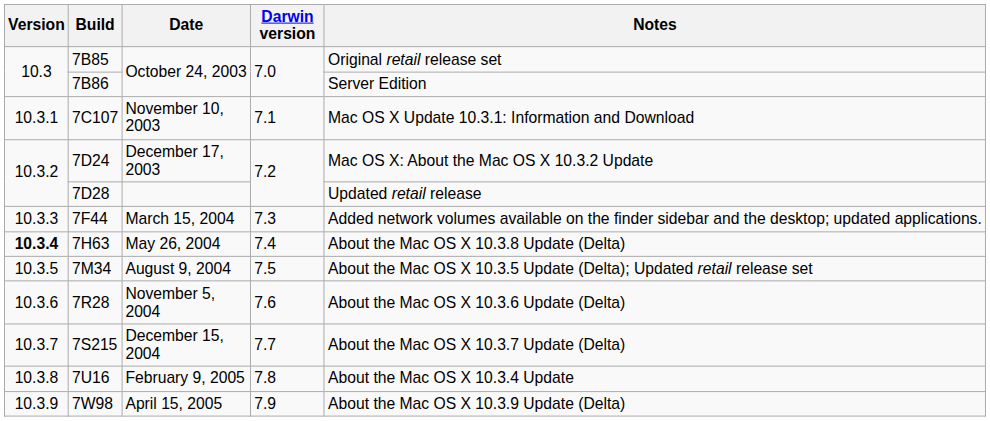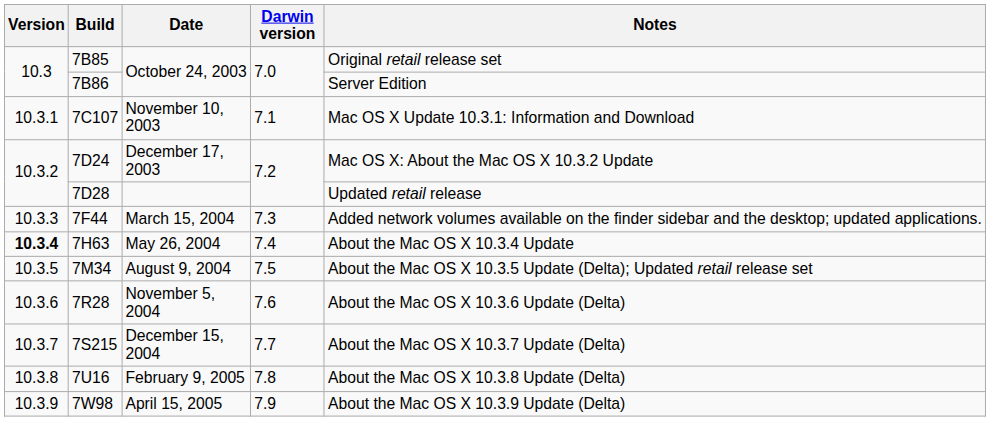May 26, 2004 | Notes: About the Mac OS X 10.3.8 Update (Delta) -> About the Mac OS X 10.3.4 Update
February 9, 2005 | Notes: About the Mac OS X 10.3.4 Update -> About the Mac OS X 10.3.8 Update (Delta)
